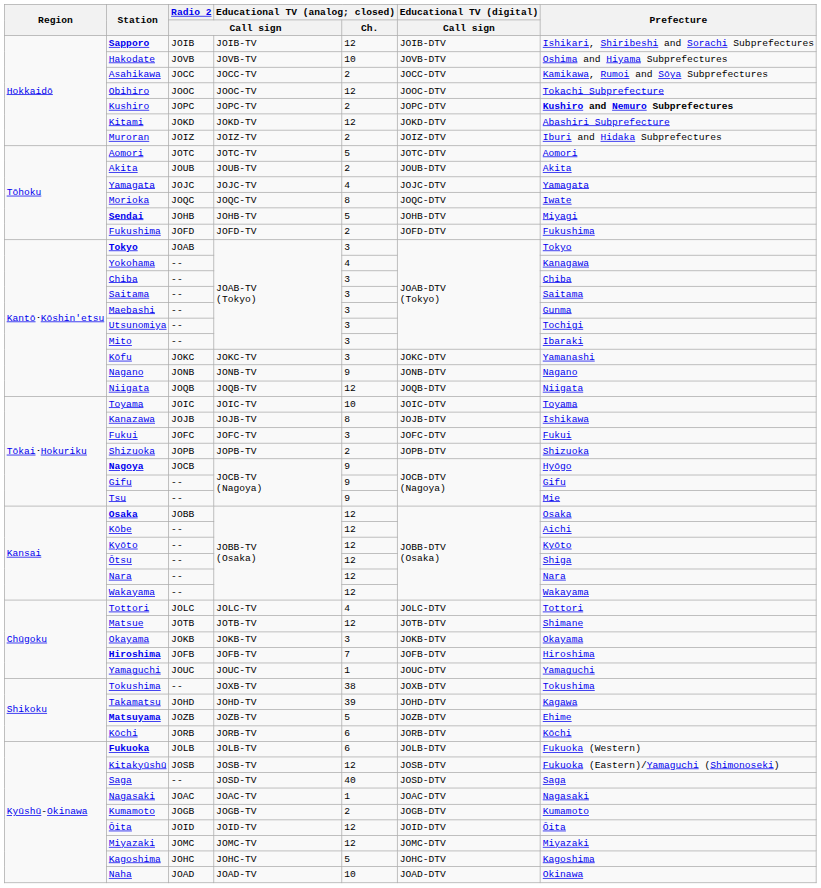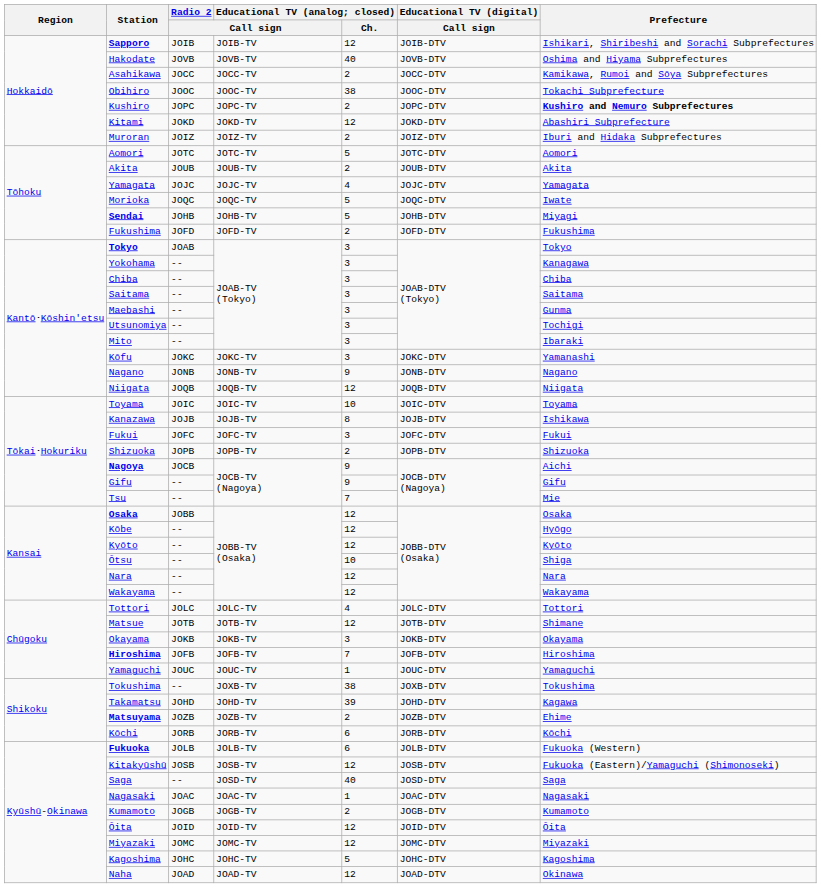Hakodate | Educational TV (analog; closed) / Ch.: 10 -> 40
Obihiro | Educational TV (analog; closed) / Ch.: 12 -> 38
Morioka | Educational TV (analog; closed) / Ch.: 8 -> 5
Yokohama | Educational TV (analog; closed) / Ch.: 4 -> 3
Nagoya | Prefecture: Hyōgo -> Aichi
Tsu | Educational TV (analog; closed) / Ch.: 9 -> 7
Kōbe | Prefecture: Aichi -> Hyōgo
Ōtsu | Educational TV (analog; closed) / Ch.: 12 -> 10
Matsuyama | Educational TV (analog; closed) / Ch.: 5 -> 2
Naha | Educational TV (analog; closed) / Ch.: 10 -> 12
